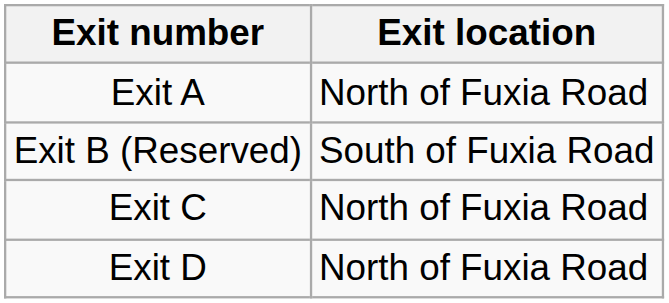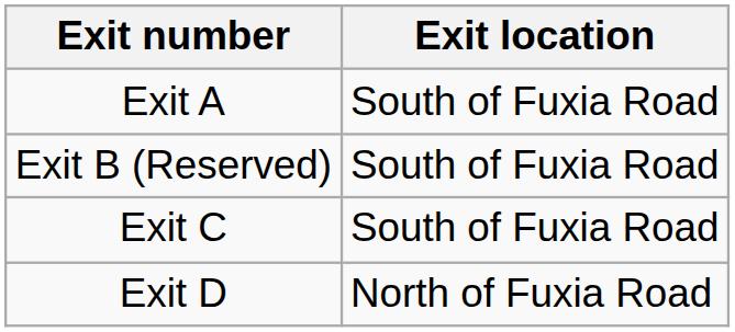Exit A | Exit location: North of Fuxia Road -> South of Fuxia Road
Exit C | Exit location: North of Fuxia Road -> South of Fuxia Road
